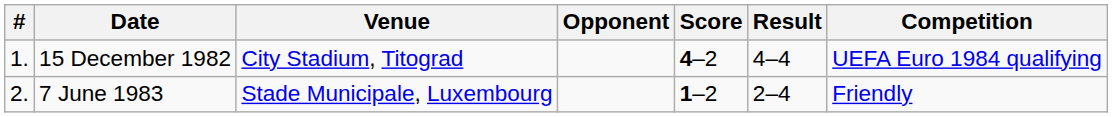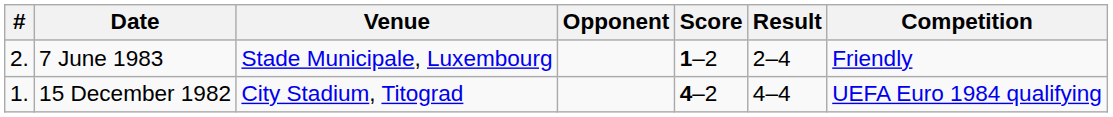rows swapped: 15 December 1982 <-> 7 June 1983
